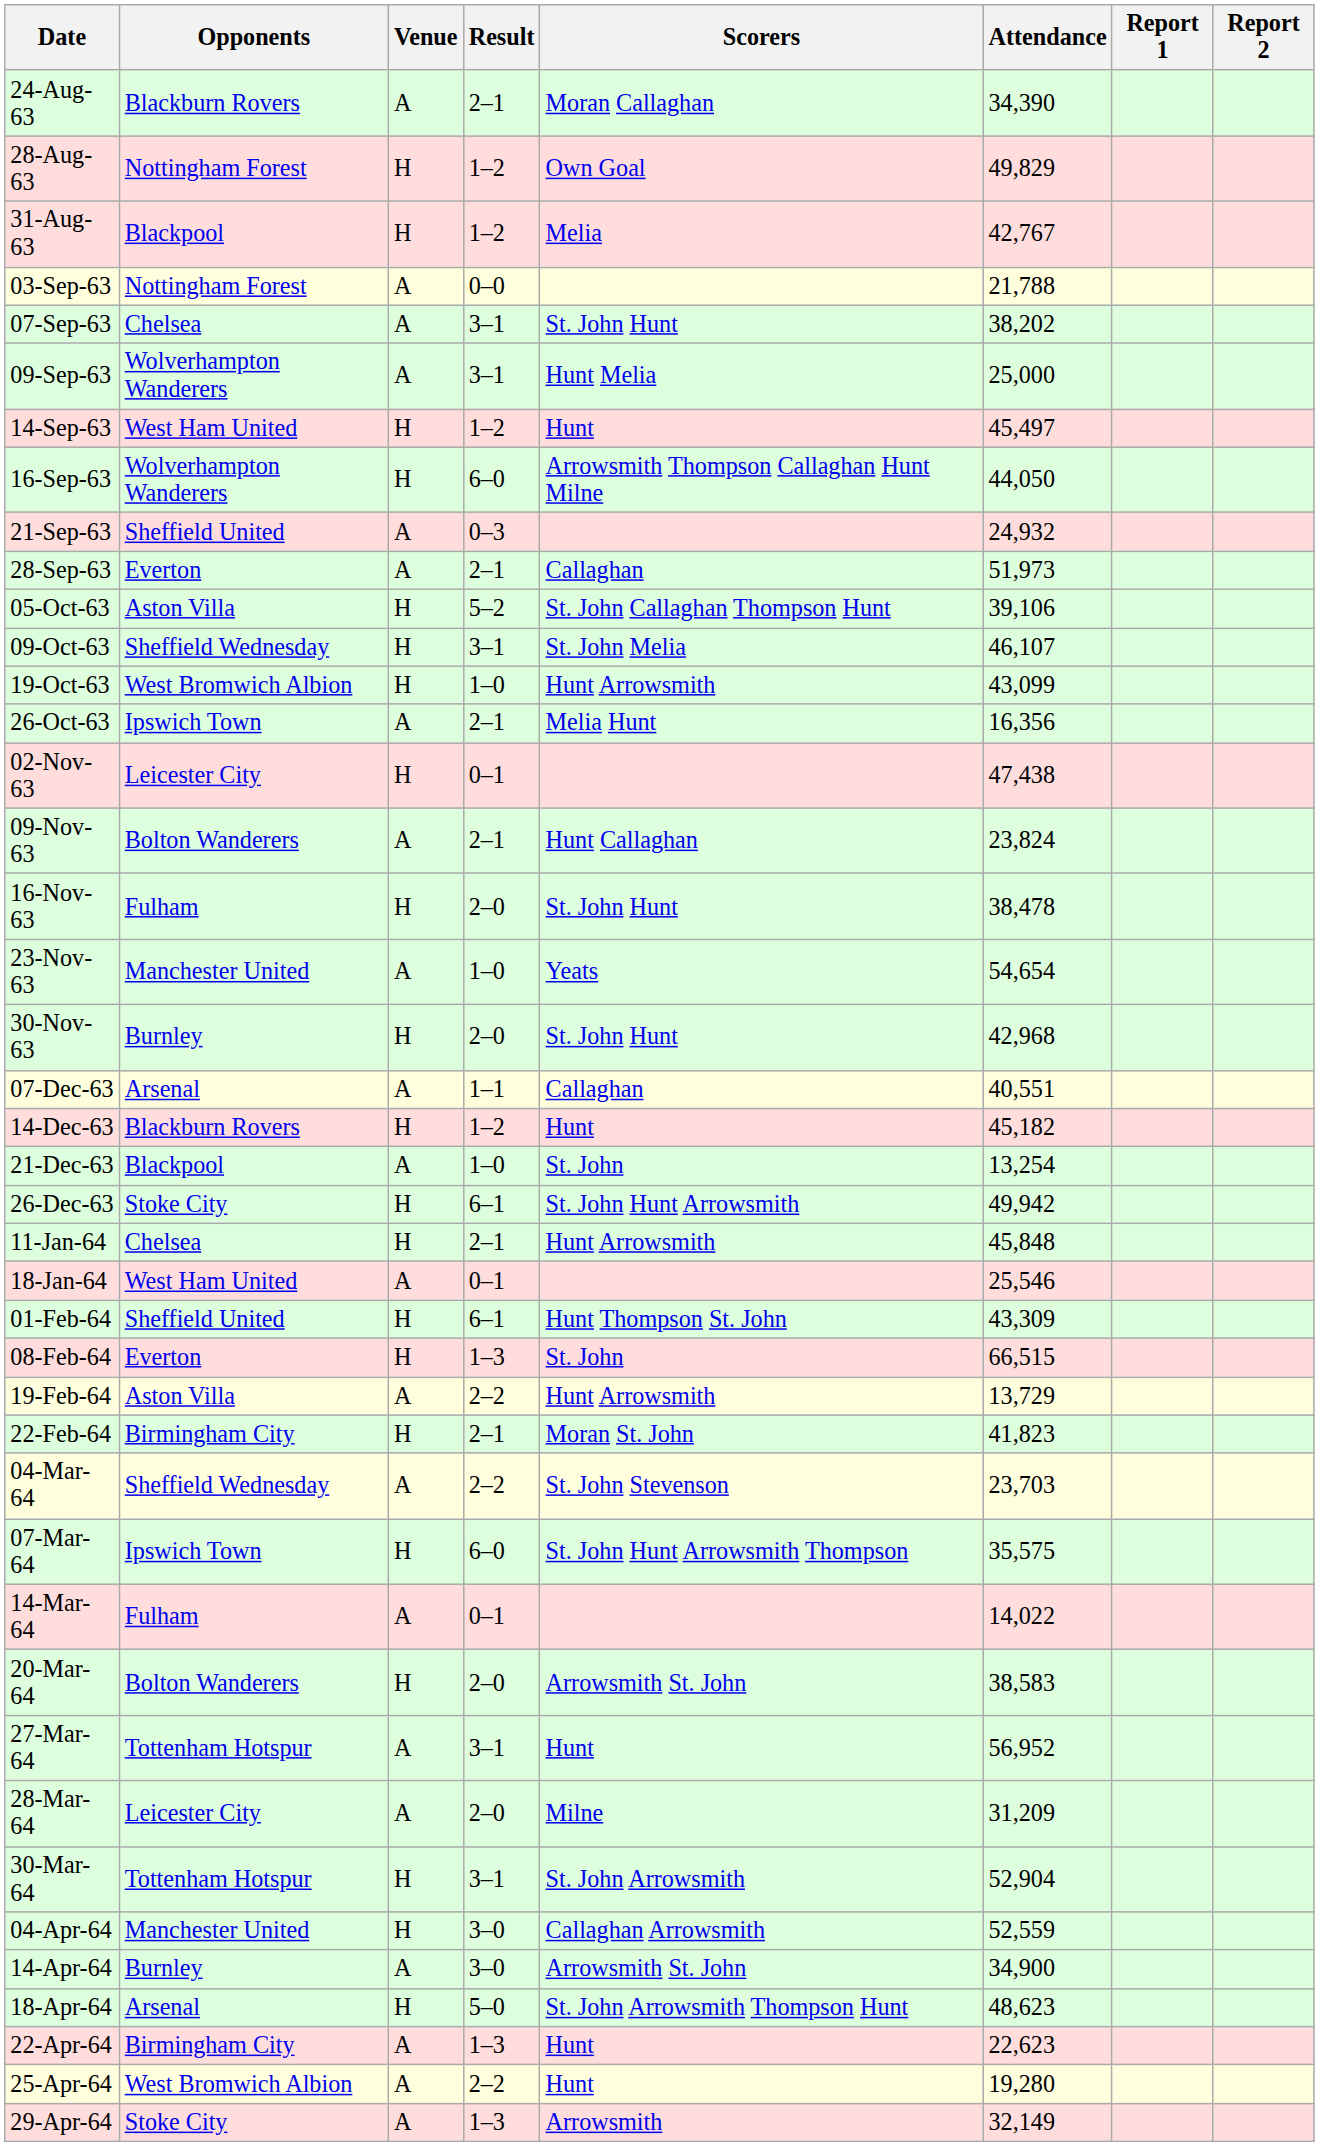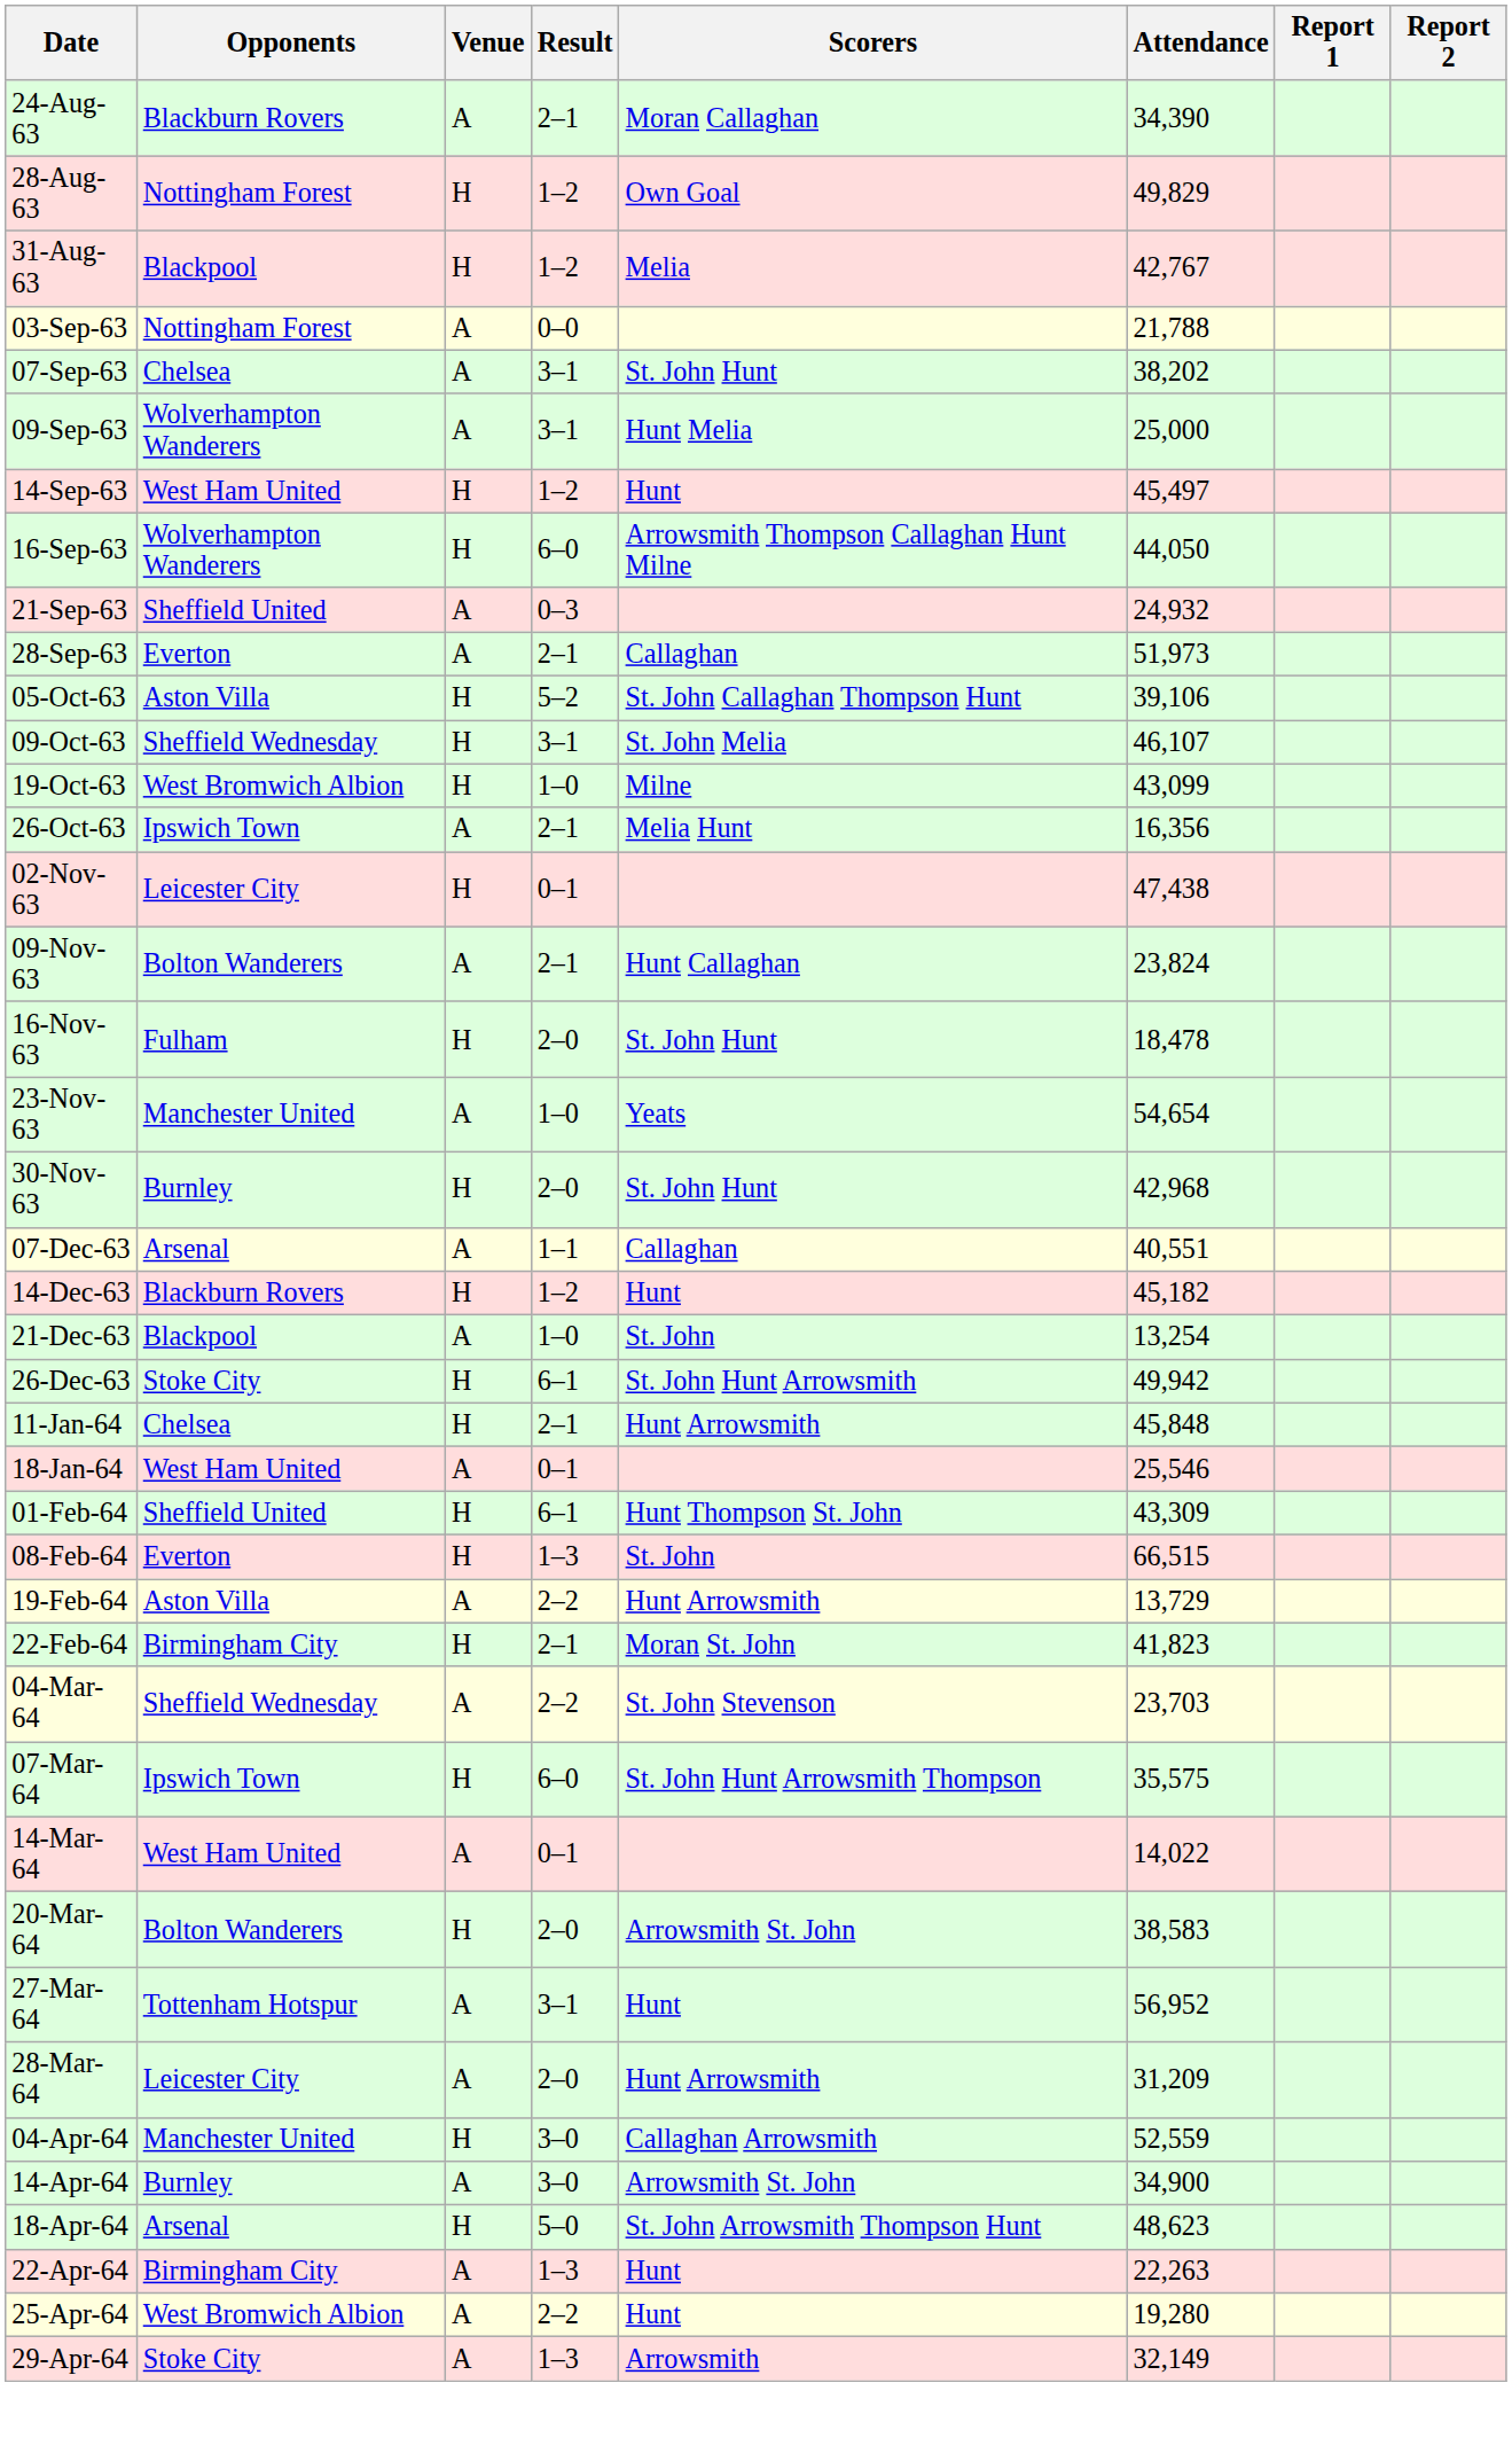19-Oct-63 | Scorers: Hunt Arrowsmith -> Milne
16-Nov-63 | Attendance: 38,478 -> 18,478
14-Mar-64 | Opponents: Fulham -> West Ham United
28-Mar-64 | Scorers: Milne -> Hunt Arrowsmith
- row: 30-Mar-64 | Tottenham Hotspur | H | 3–1 | St. John Arrowsmith | 52,904
22-Apr-64 | Attendance: 22,623 -> 22,263
